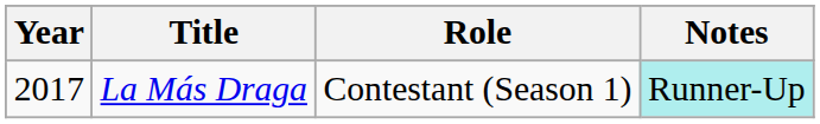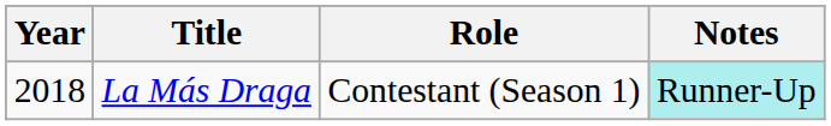La Más Draga | Year: 2017 -> 2018
